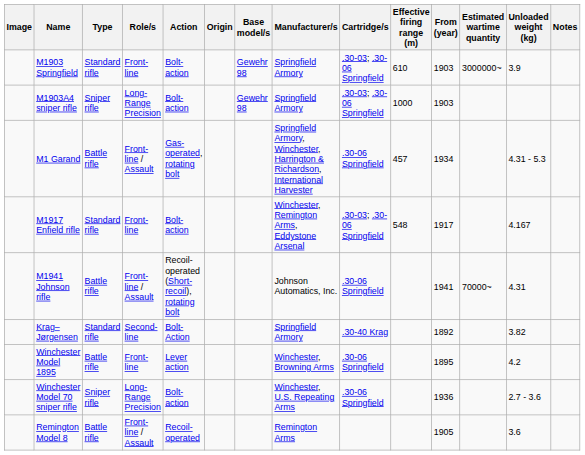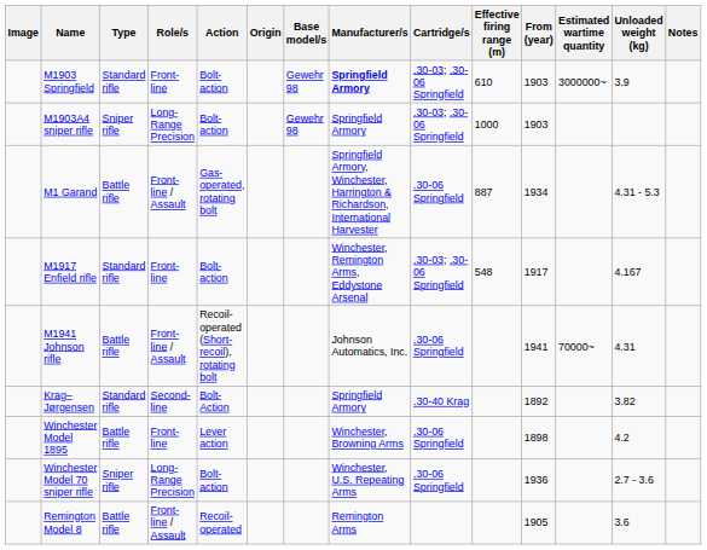M1903 Springfield | Manufacturer/s: normal -> bold
M1 Garand | Effective firing range (m): 457 -> 887
Winchester Model 1895 | From (year): 1895 -> 1898
